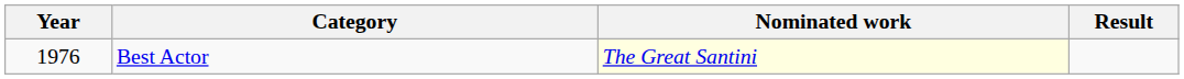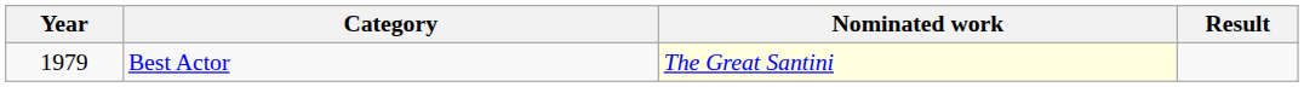Best Actor | Year: 1976 -> 1979
